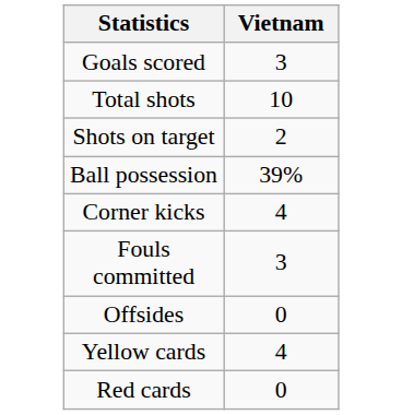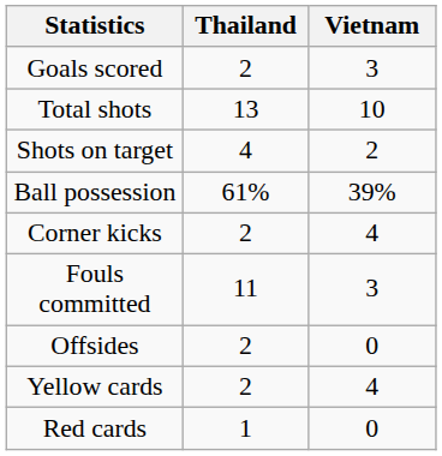+ column: Thailand | 2 | 13 | 4 | 61% | 2 | 11 | 2 | 2 | 1
